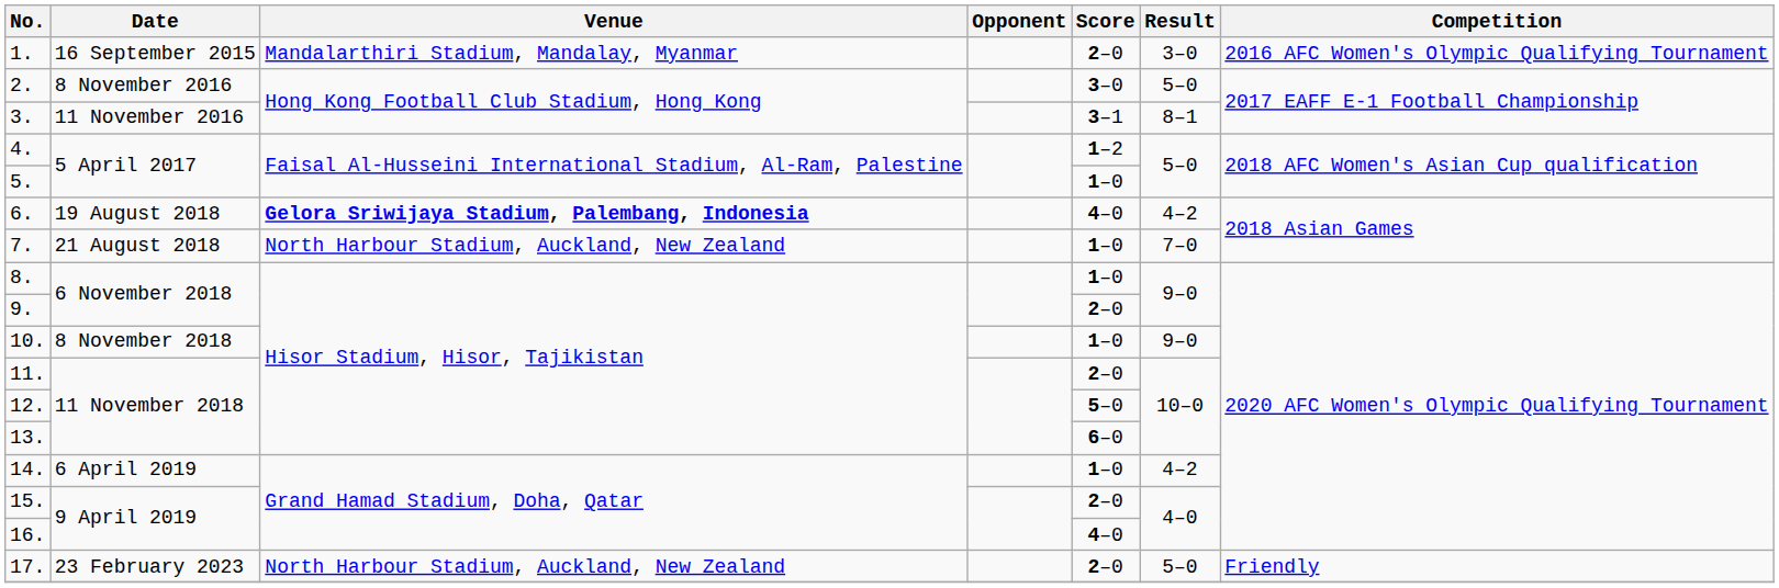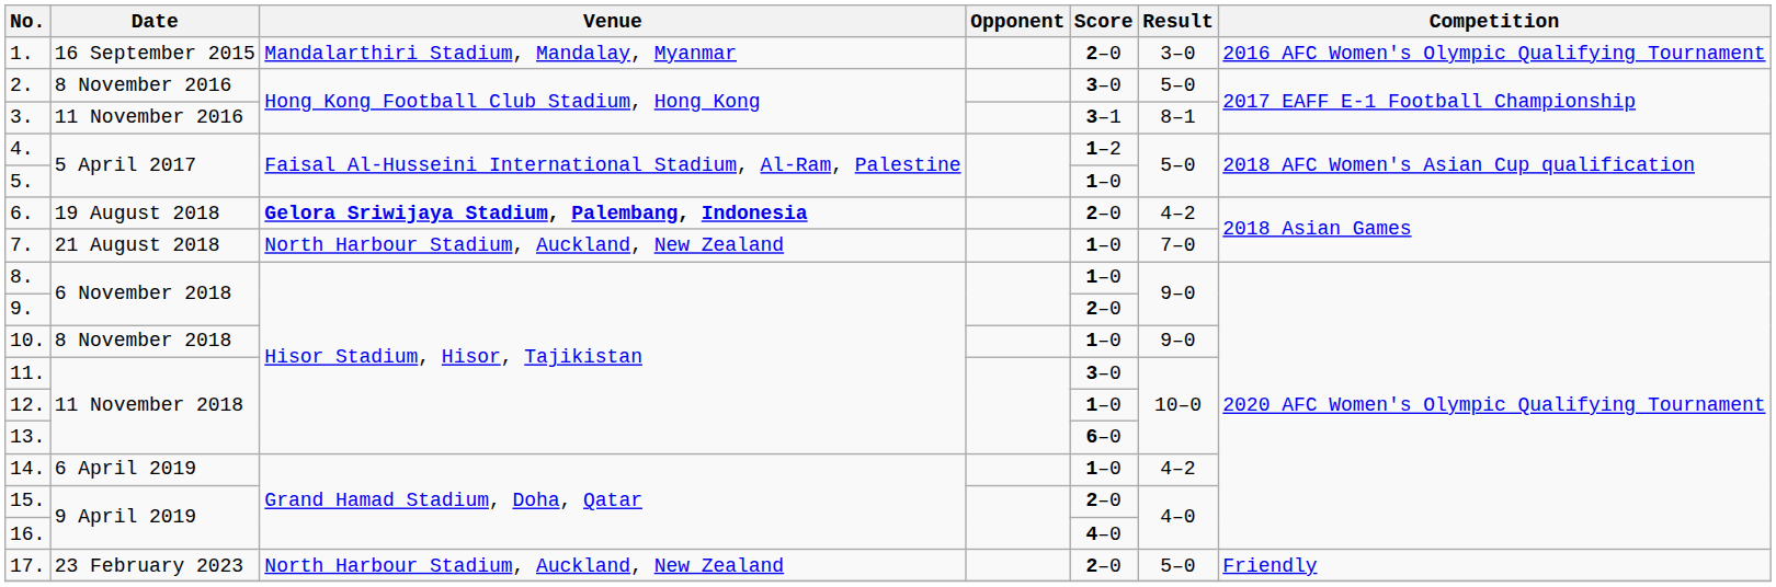6. | Score: 4–0 -> 2–0
11. | Score: 2–0 -> 3–0
12. | Score: 5–0 -> 1–0
